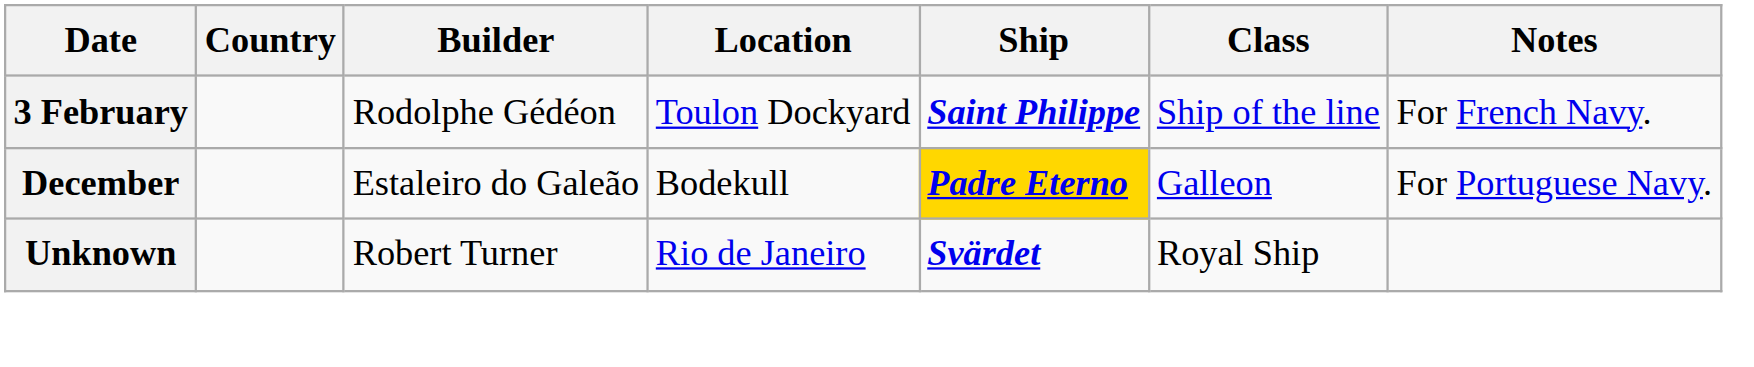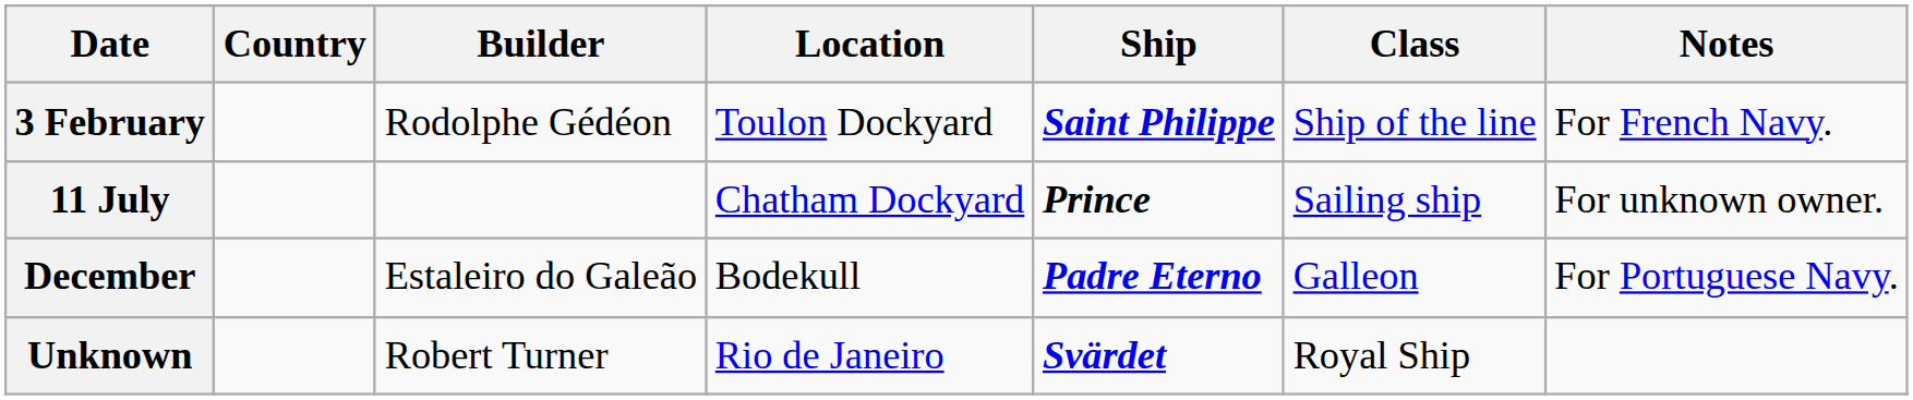+ row: 11 July | Chatham Dockyard | Prince | Sailing ship | For unknown owner.
December | Ship: gold background -> no background
